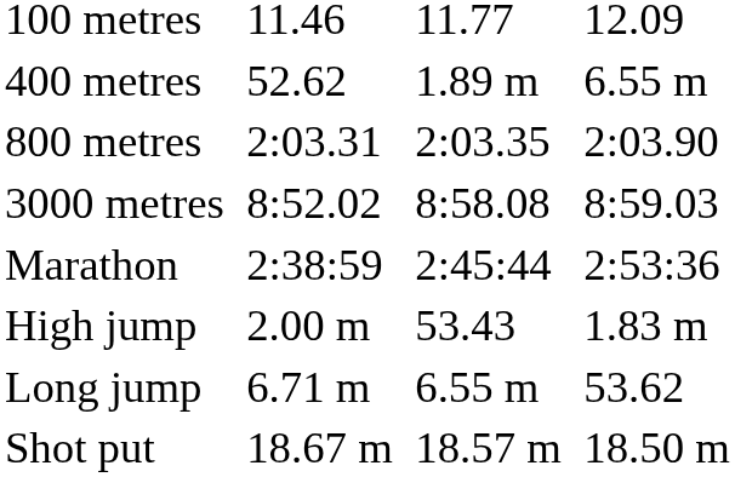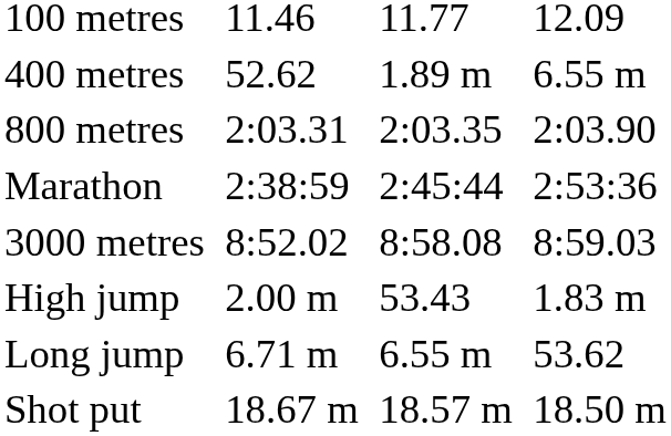rows swapped: 3000 metres <-> Marathon
